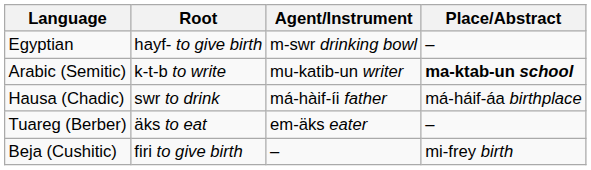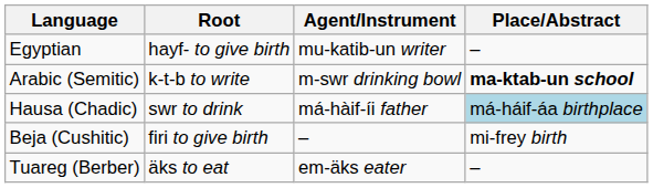Egyptian | Agent/Instrument: m-swr drinking bowl -> mu-katib-un writer
Arabic (Semitic) | Agent/Instrument: mu-katib-un writer -> m-swr drinking bowl
Hausa (Chadic) | Place/Abstract: no background -> lightblue background
rows swapped: Beja (Cushitic) <-> Tuareg (Berber)
